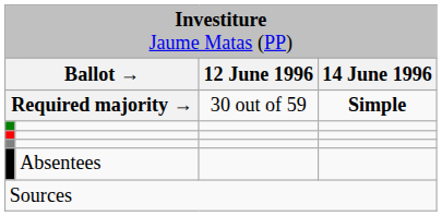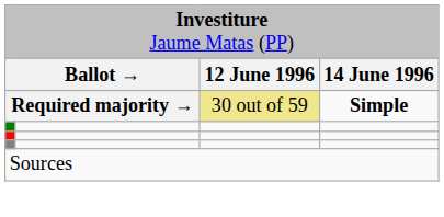Required majority → | column 3: no background -> khaki background
- row: Absentees
